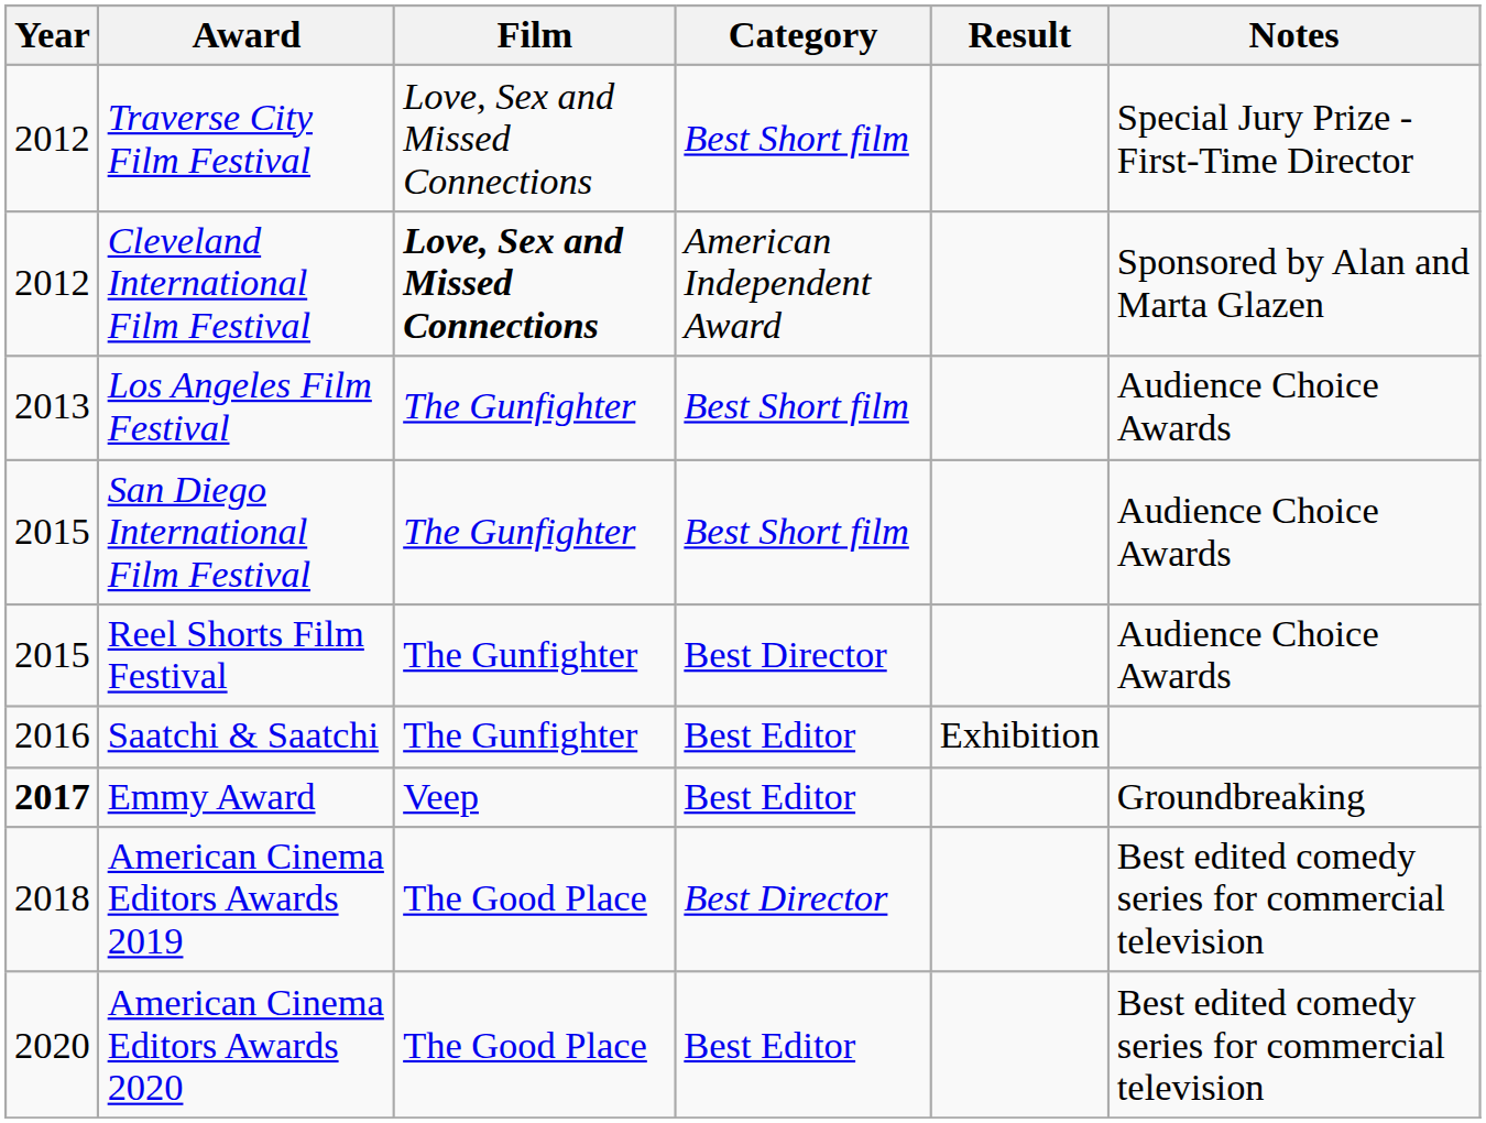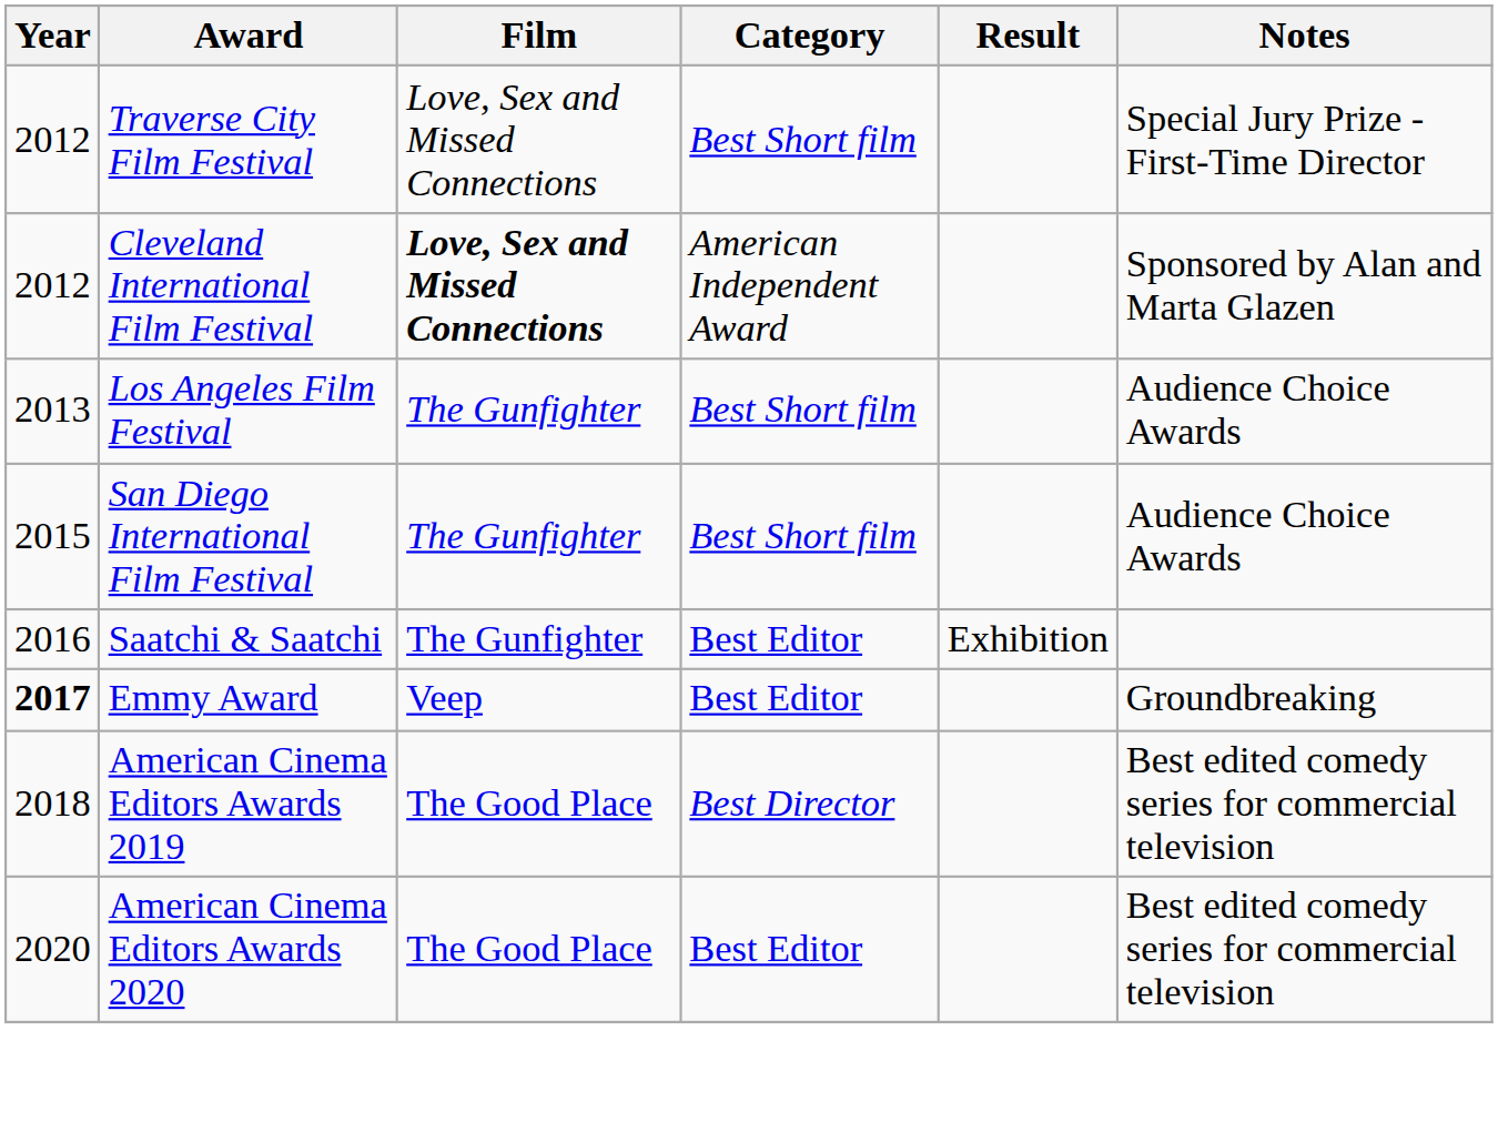- row: 2015 | Reel Shorts Film Festival | The Gunfighter | Best Director | Audience Choice Awards
